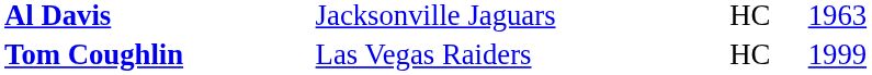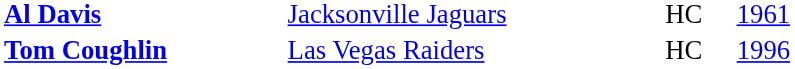Al Davis | column 4: 1963 -> 1961
Tom Coughlin | column 4: 1999 -> 1996
